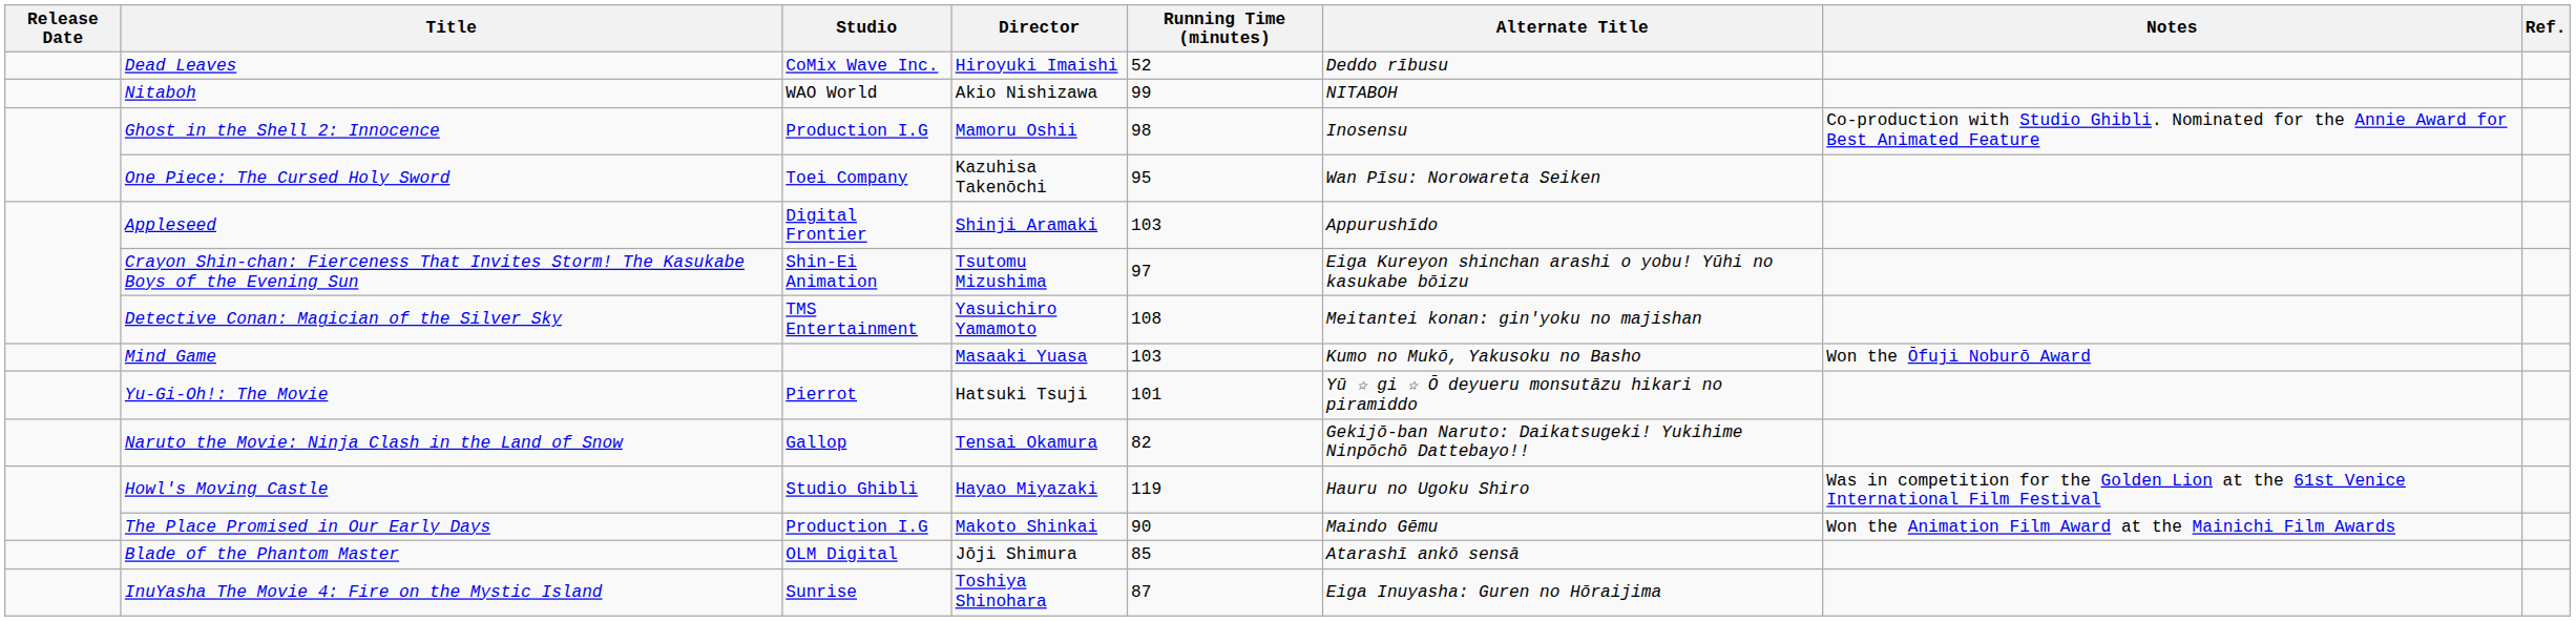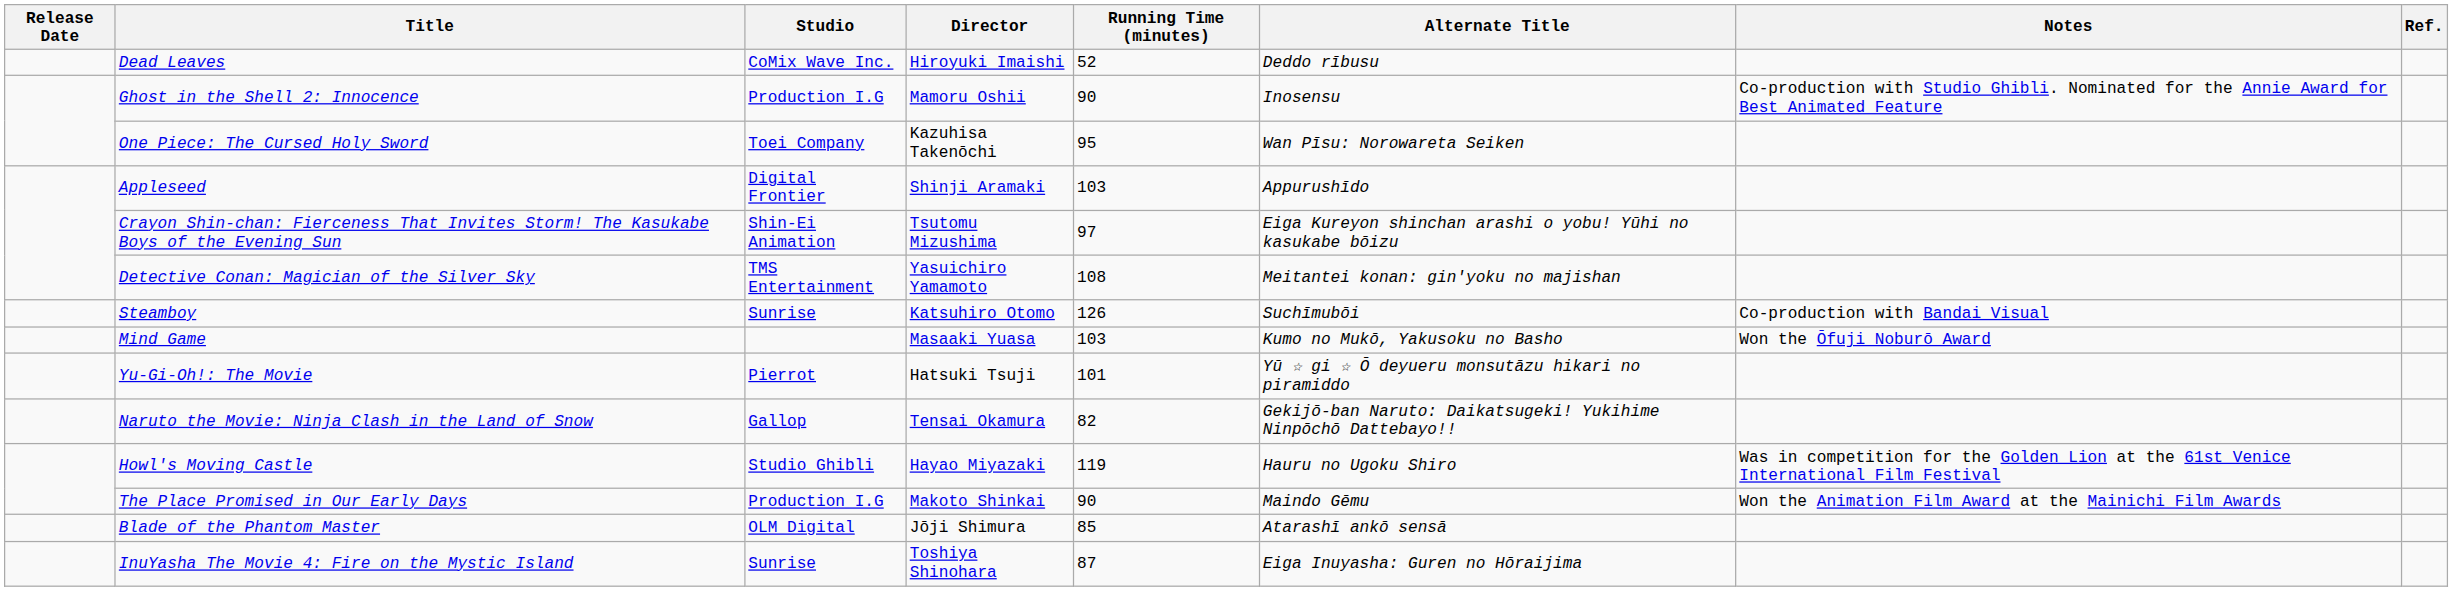- row: Nitaboh | WAO World | Akio Nishizawa | 99 | NITABOH
Ghost in the Shell 2: Innocence | Running Time (minutes): 98 -> 90
+ row: Steamboy | Sunrise | Katsuhiro Otomo | 126 | Suchīmubōi | Co-production with Bandai Visual
